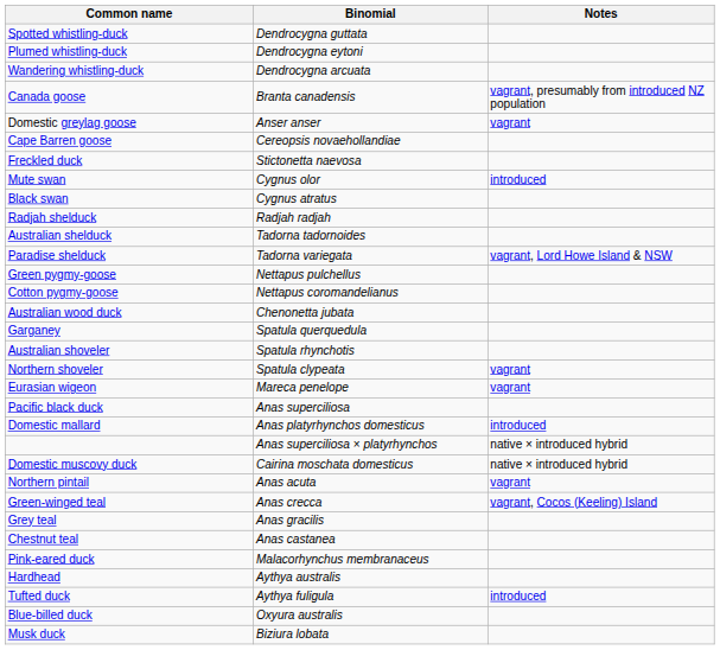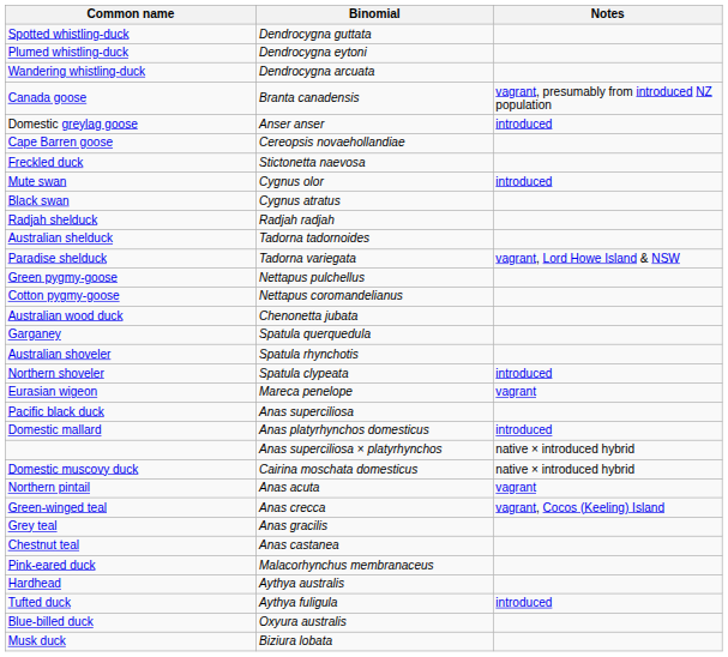Domestic greylag goose | Notes: vagrant -> introduced
Northern shoveler | Notes: vagrant -> introduced
